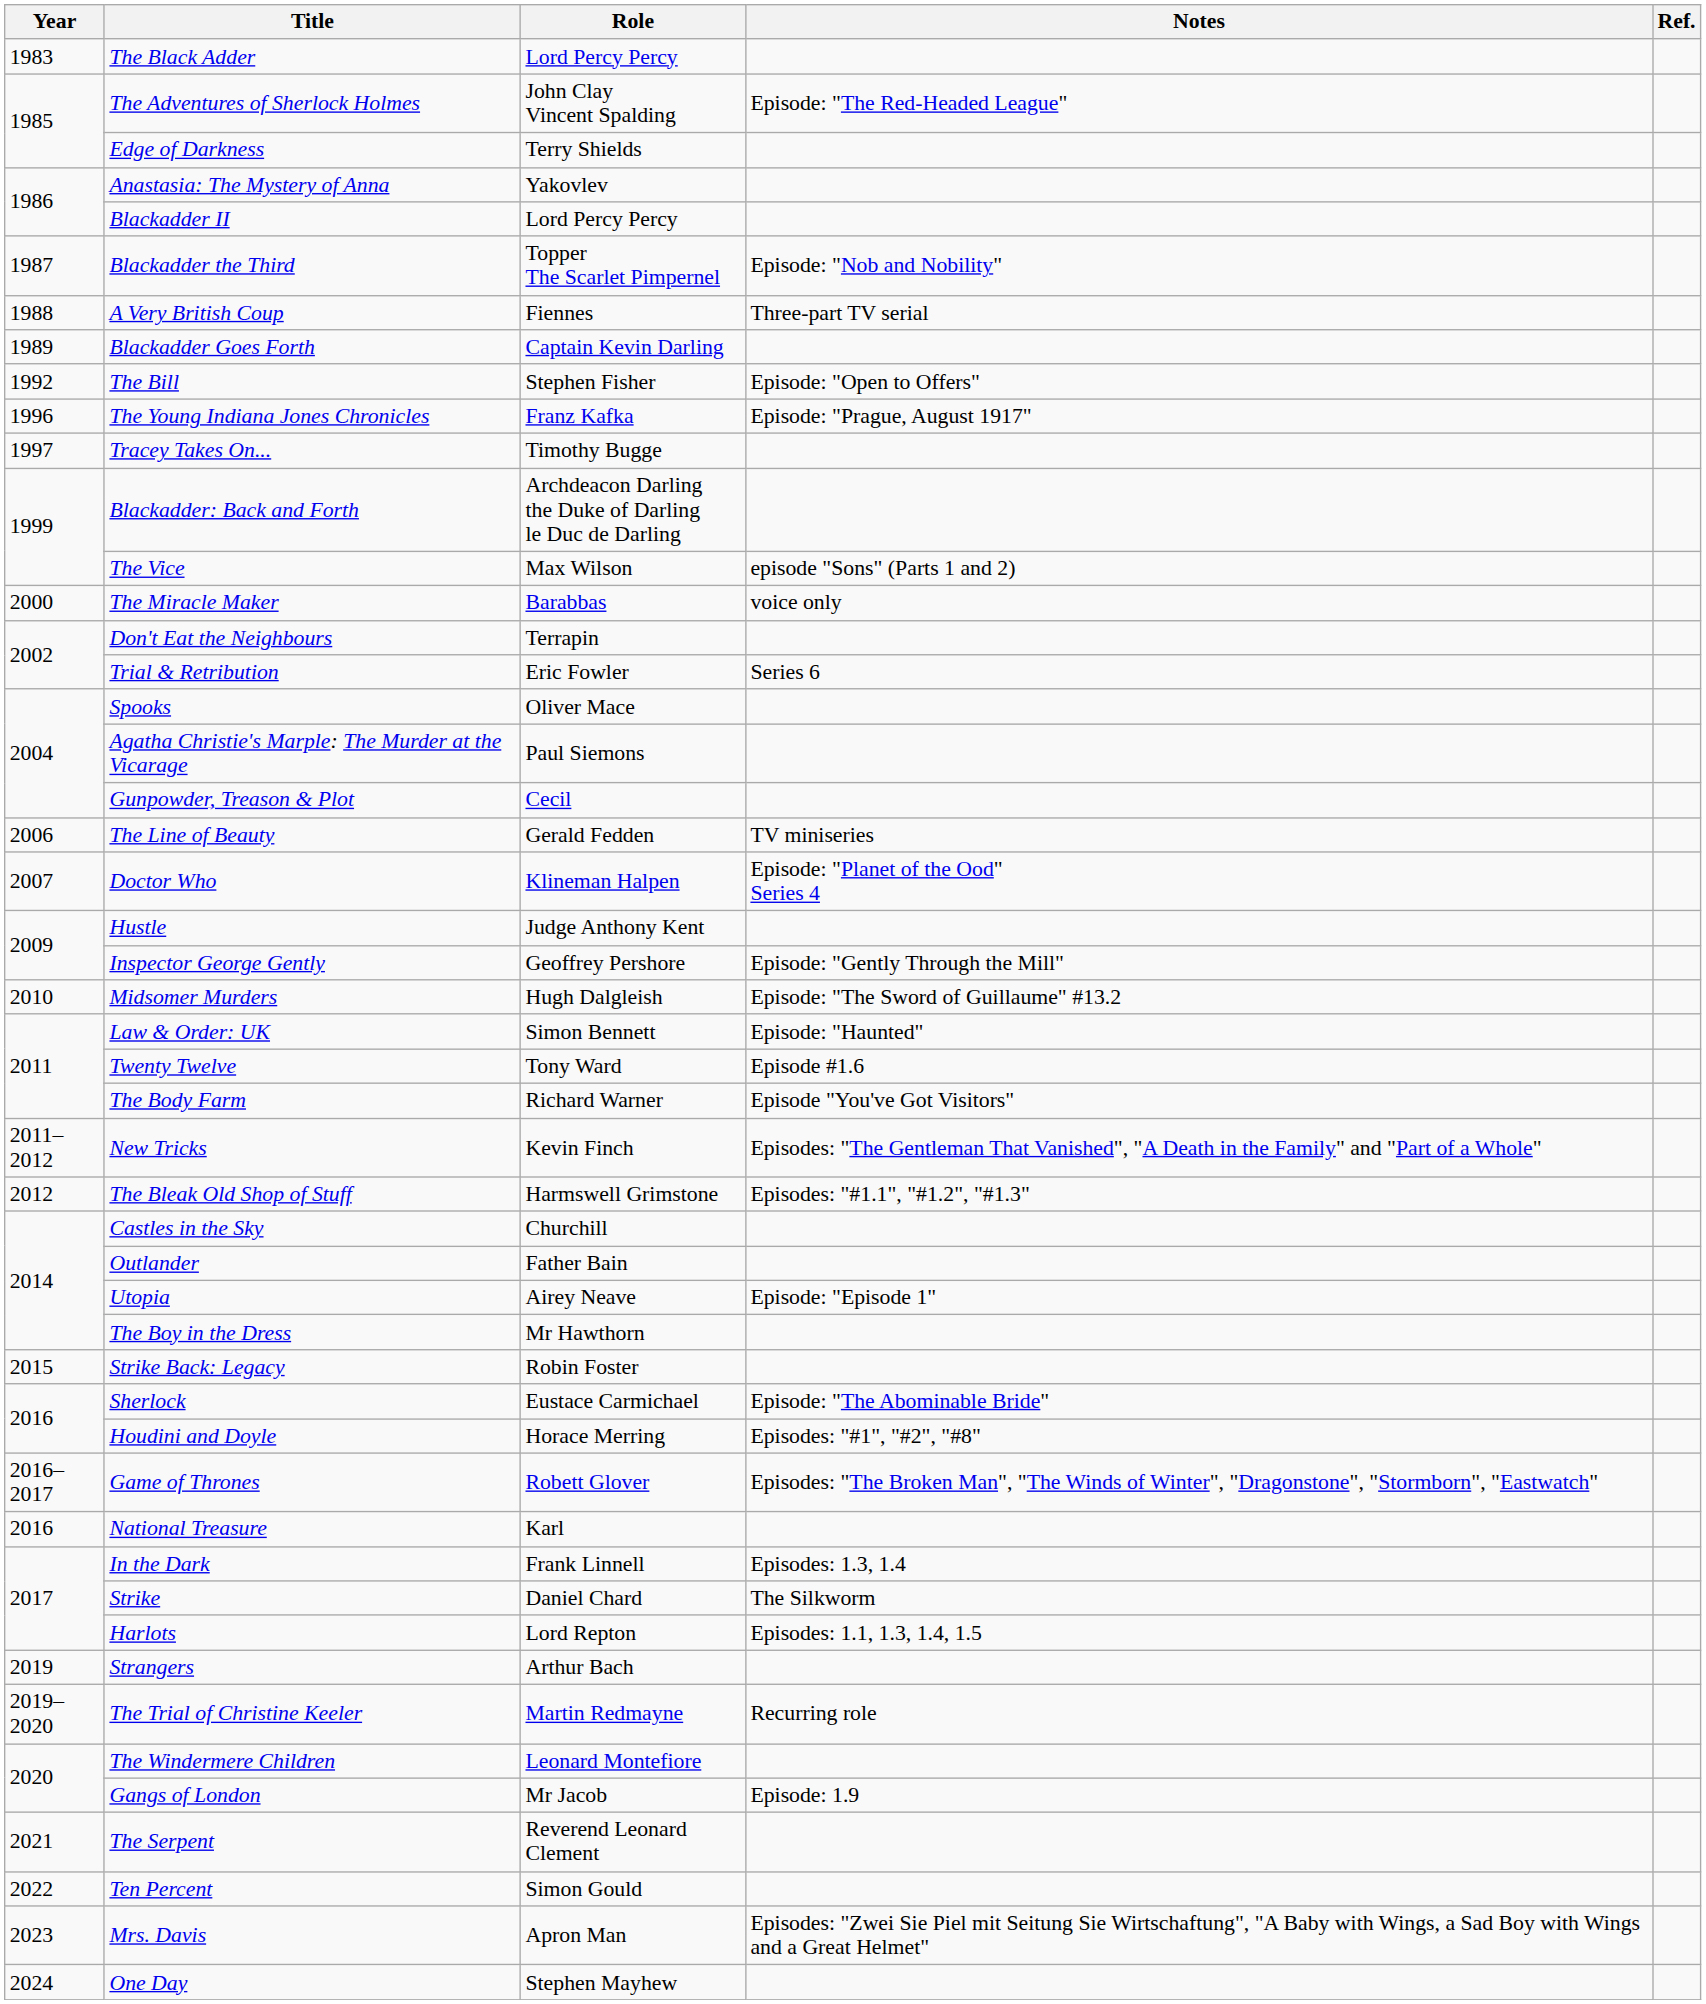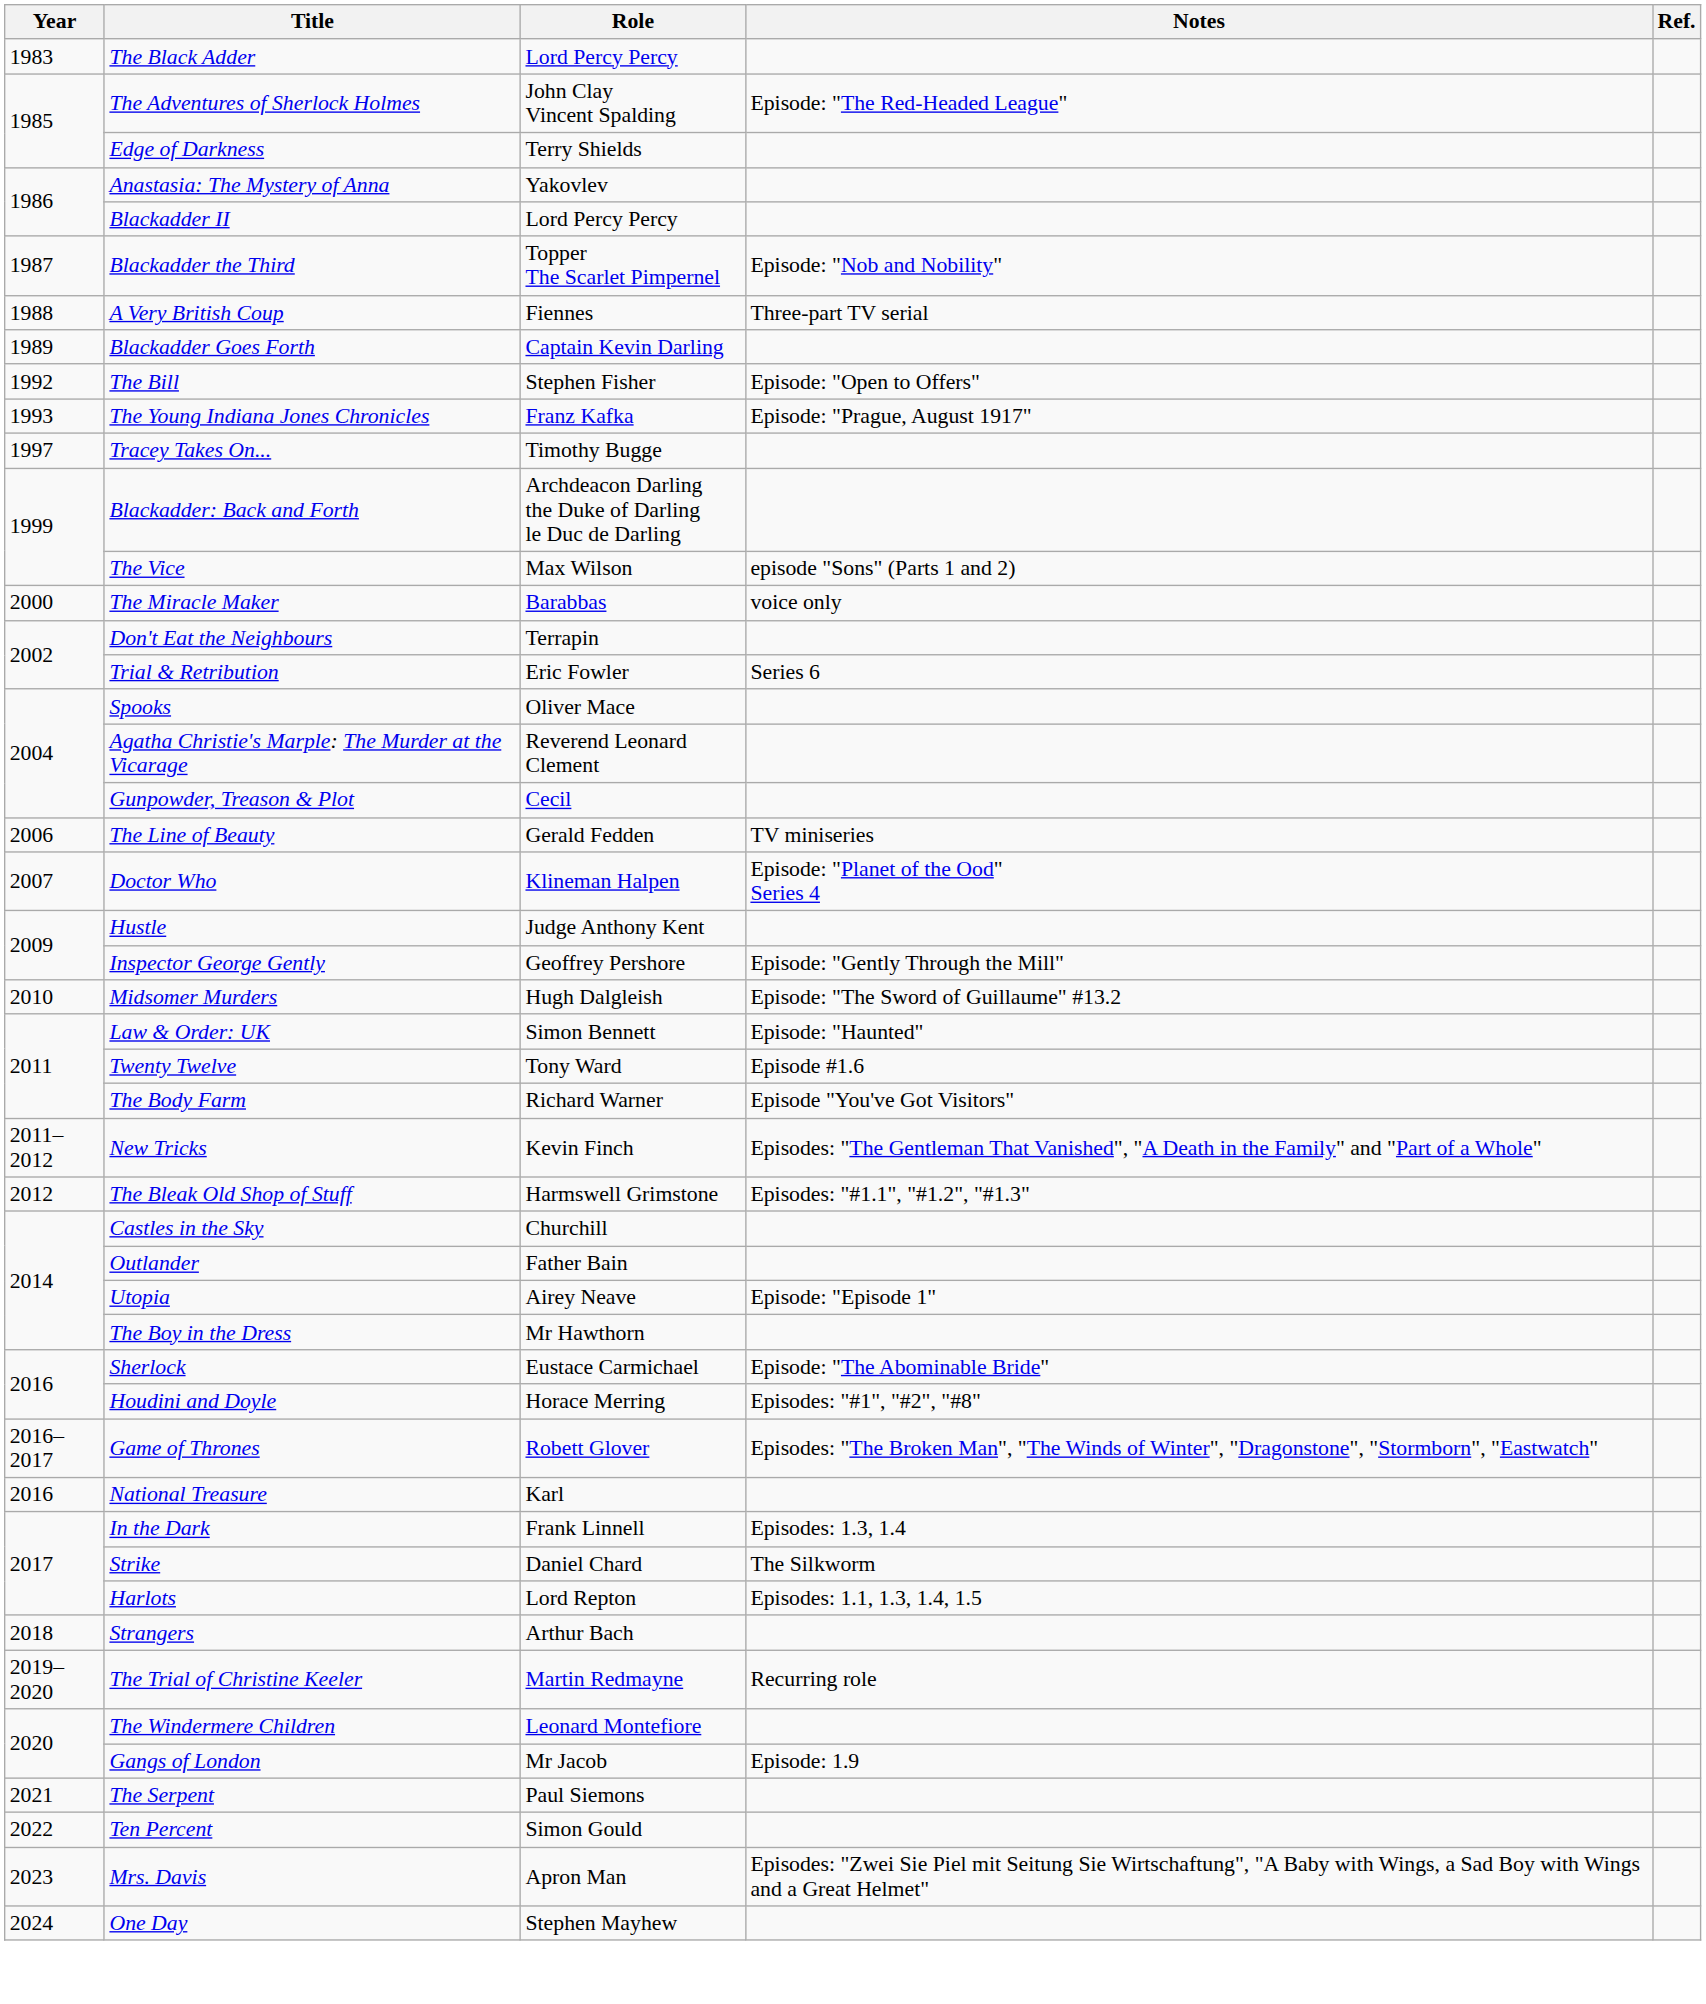The Young Indiana Jones Chronicles | Year: 1996 -> 1993
Agatha Christie's Marple: The Murder at the Vicarage | Role: Paul Siemons -> Reverend Leonard Clement
- row: 2015 | Strike Back: Legacy | Robin Foster
Strangers | Year: 2019 -> 2018
The Serpent | Role: Reverend Leonard Clement -> Paul Siemons
